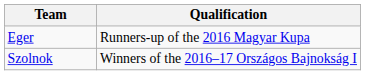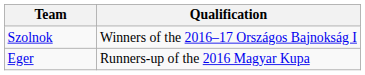rows swapped: Szolnok <-> Eger
